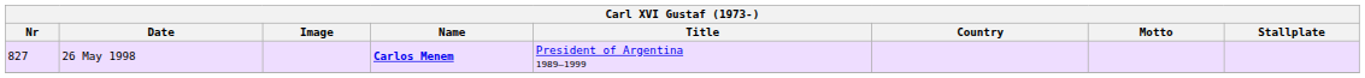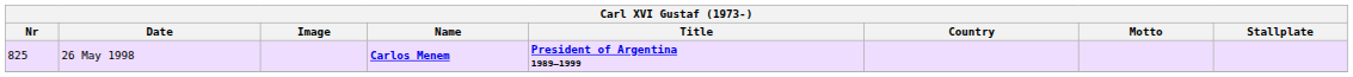26 May 1998 | Nr: 827 -> 825
26 May 1998 | Title: normal -> bold
